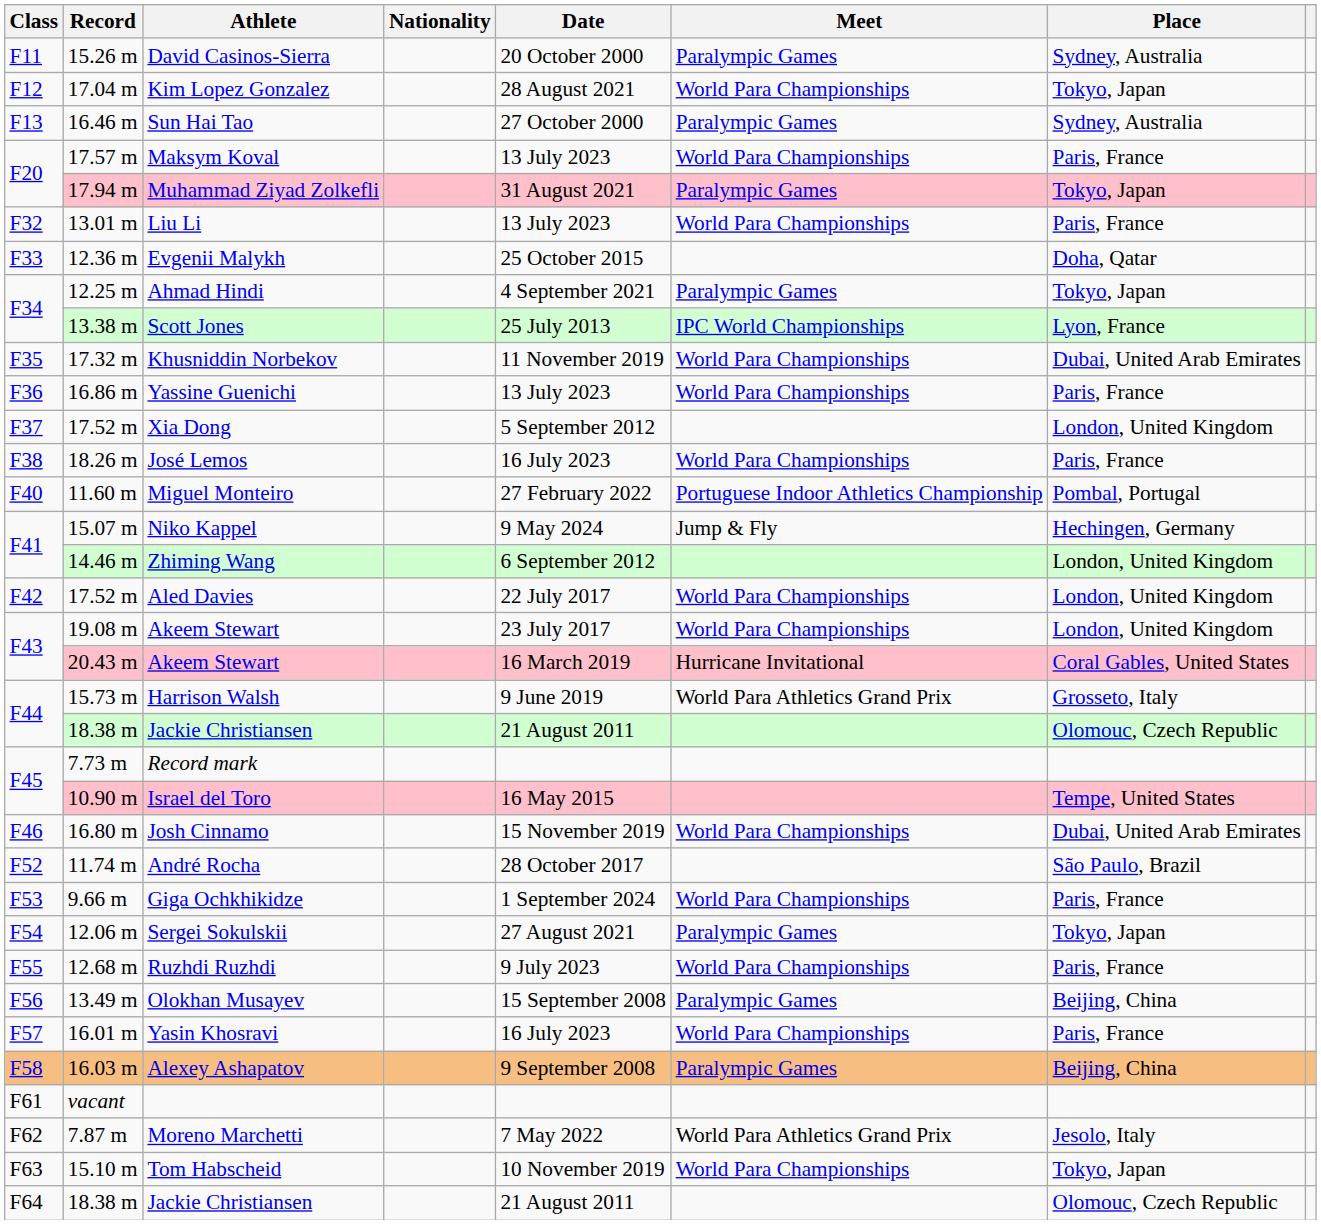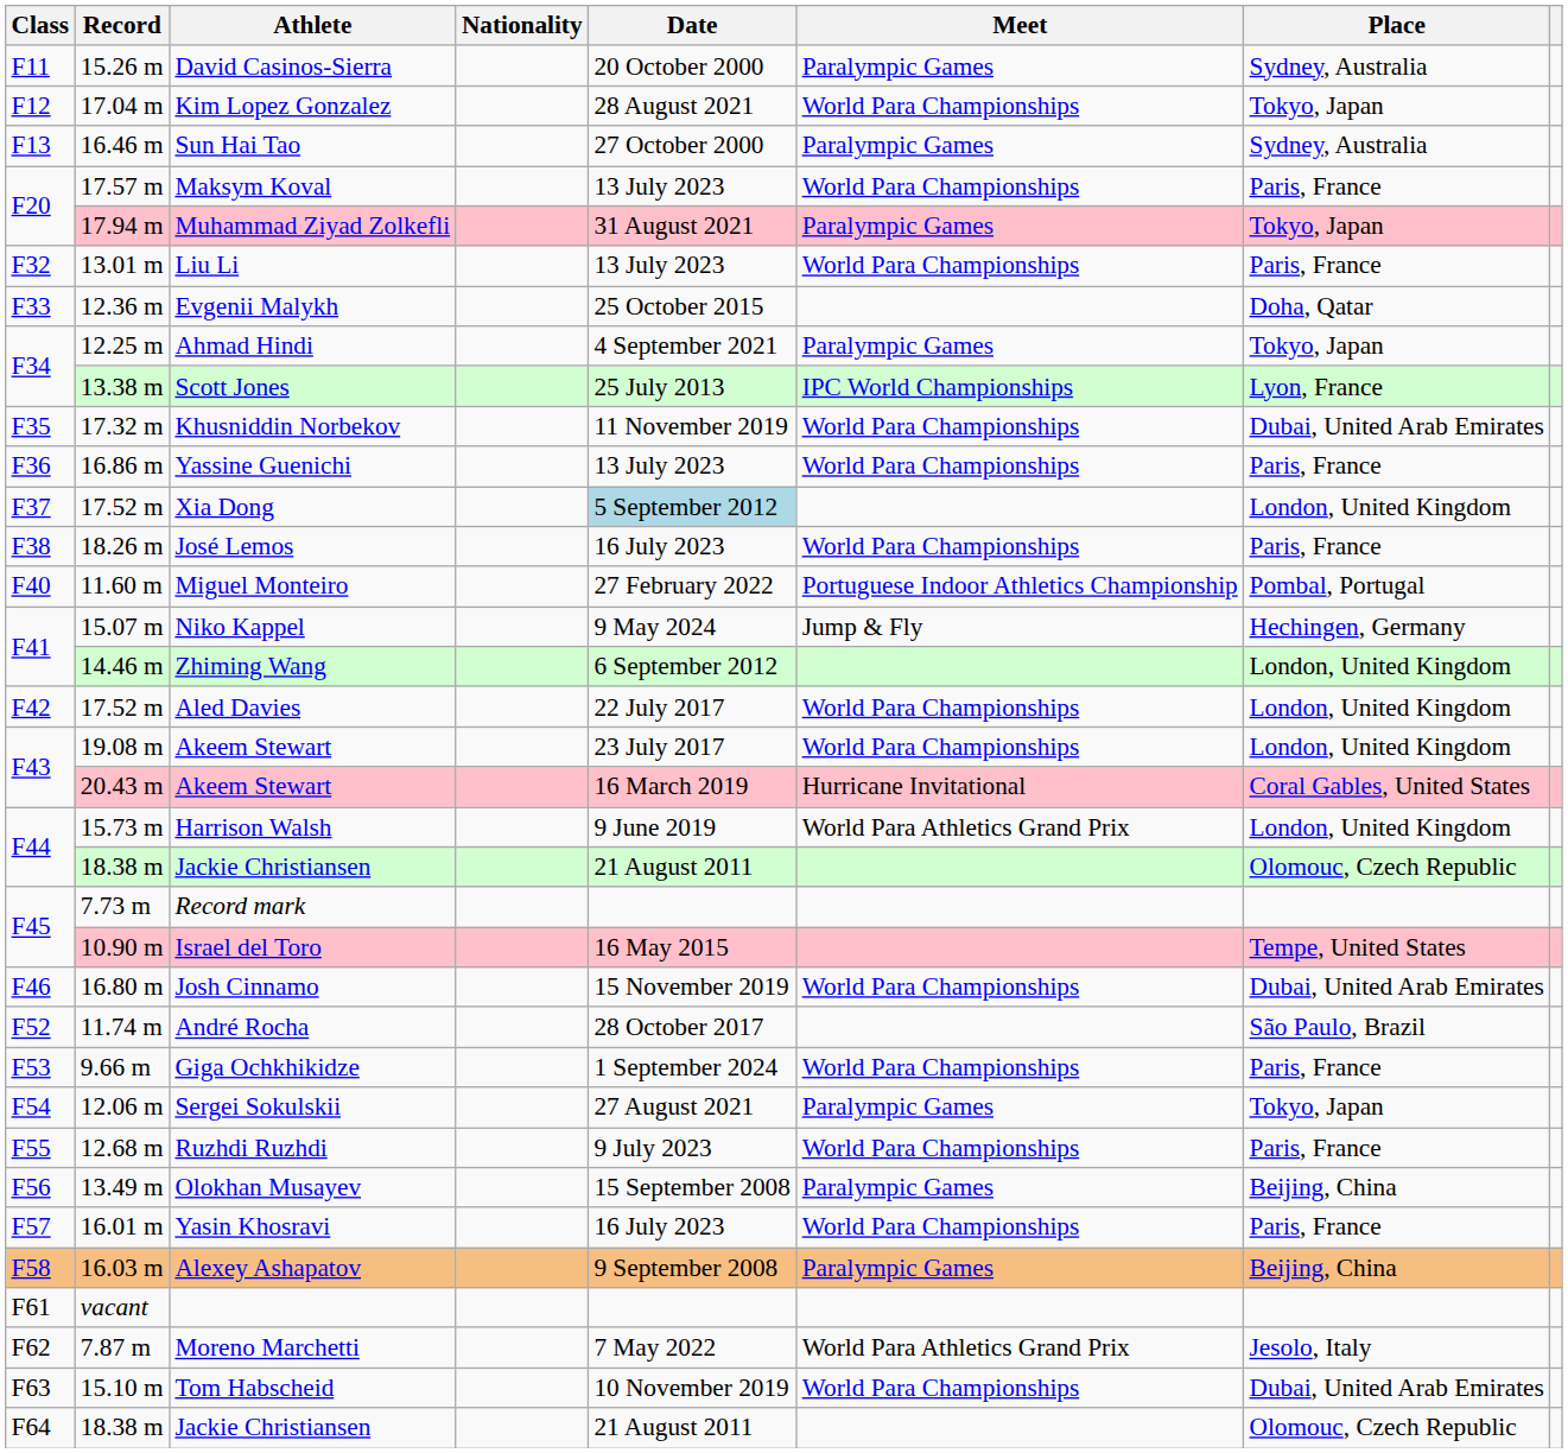Xia Dong | Date: no background -> lightblue background
Harrison Walsh | Place: Grosseto, Italy -> London, United Kingdom
Tom Habscheid | Place: Tokyo, Japan -> Dubai, United Arab Emirates
